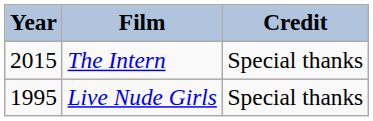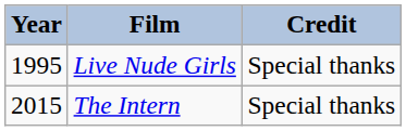rows swapped: Live Nude Girls <-> The Intern
